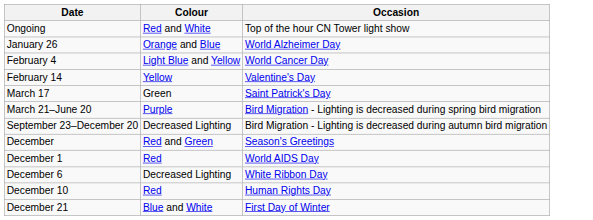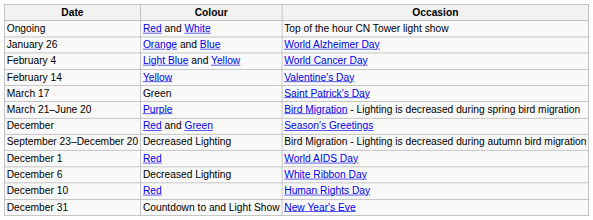rows swapped: September 23–December 20 <-> December
- row: December 21 | Blue and White | First Day of Winter
+ row: December 31 | Countdown to and Light Show | New Year's Eve
